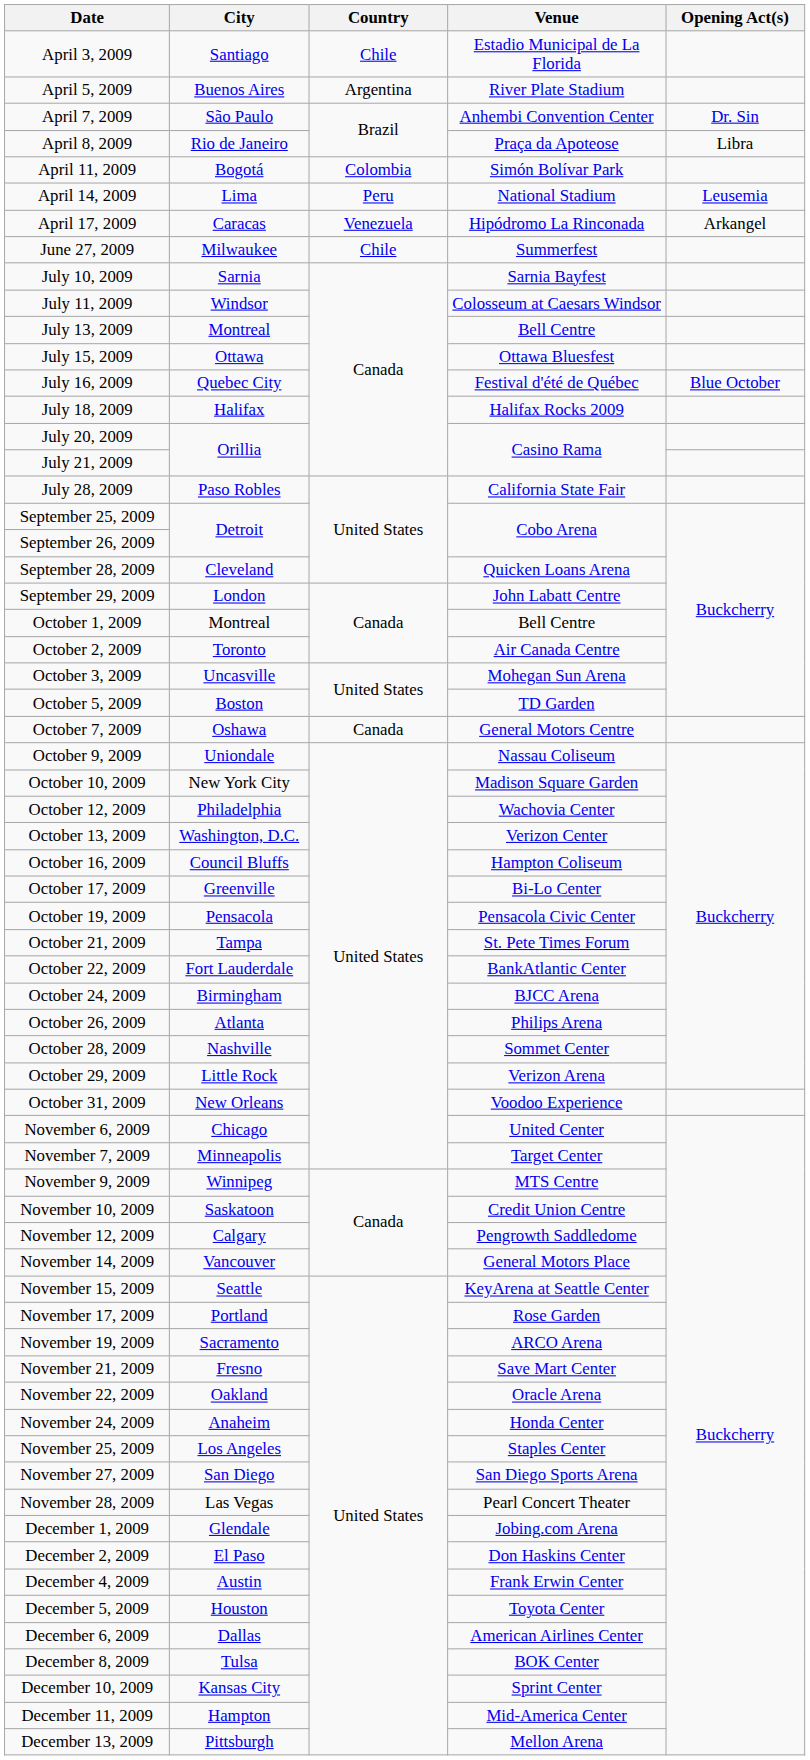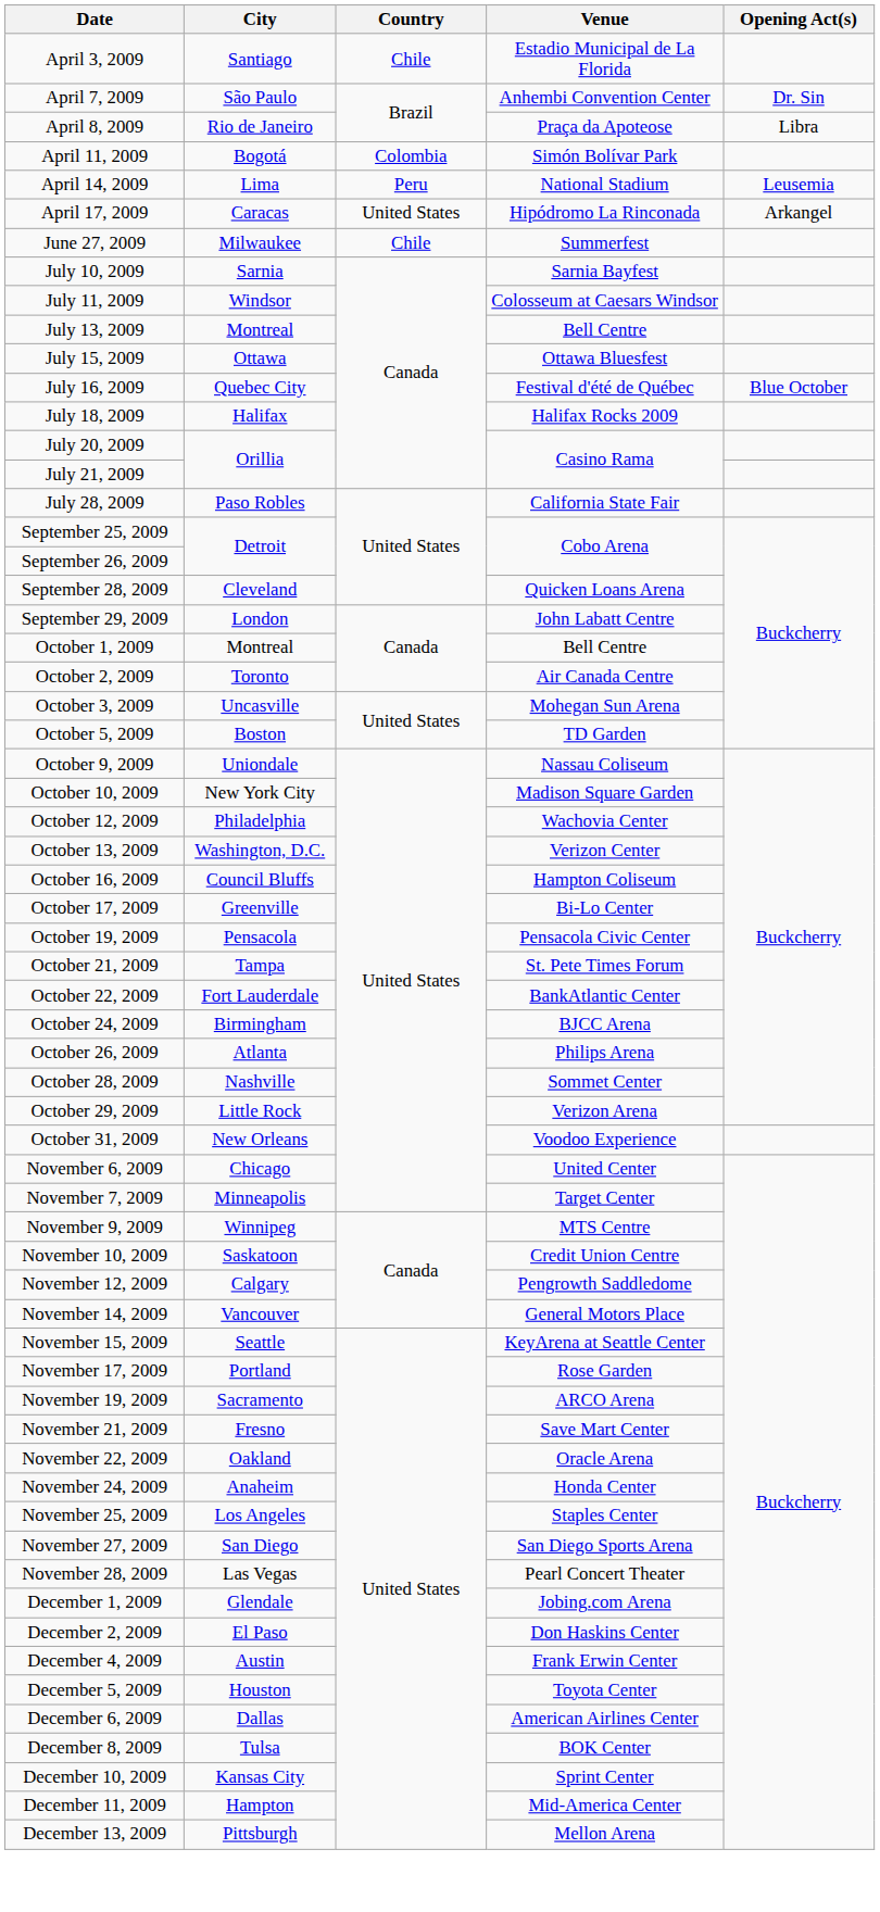- row: April 5, 2009 | Buenos Aires | Argentina | River Plate Stadium
April 17, 2009 | Country: Venezuela -> United States
- row: October 7, 2009 | Oshawa | Canada | General Motors Centre
